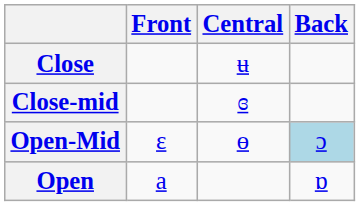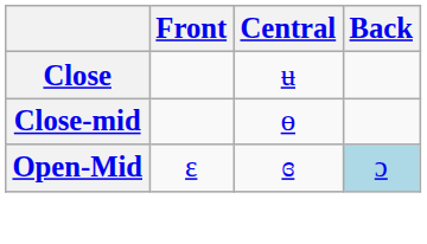Close-mid | Central: ɞ -> ɵ
Open-Mid | Central: ɵ -> ɞ
- row: Open | a | ɒ
